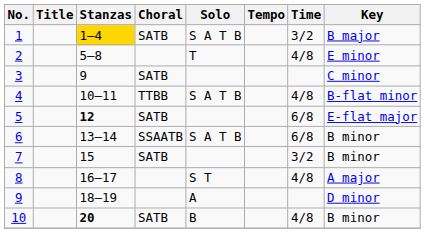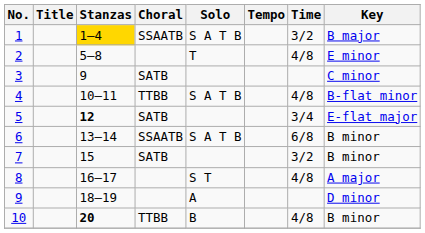1 | Choral: SATB -> SSAATB
5 | Time: 6/8 -> 3/4
10 | Choral: SATB -> TTBB
